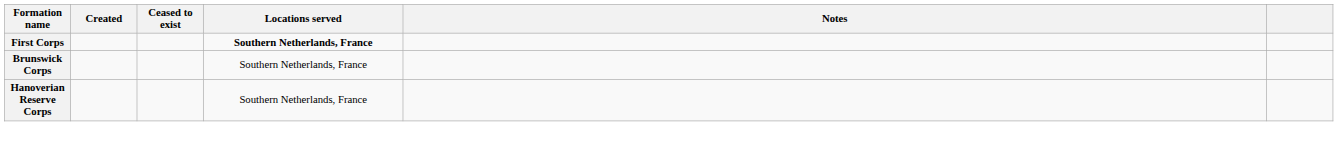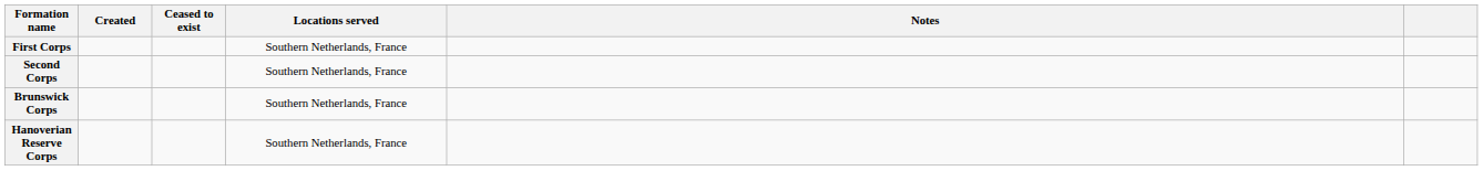First Corps | Locations served: bold -> normal
+ row: Second Corps | Southern Netherlands, France
